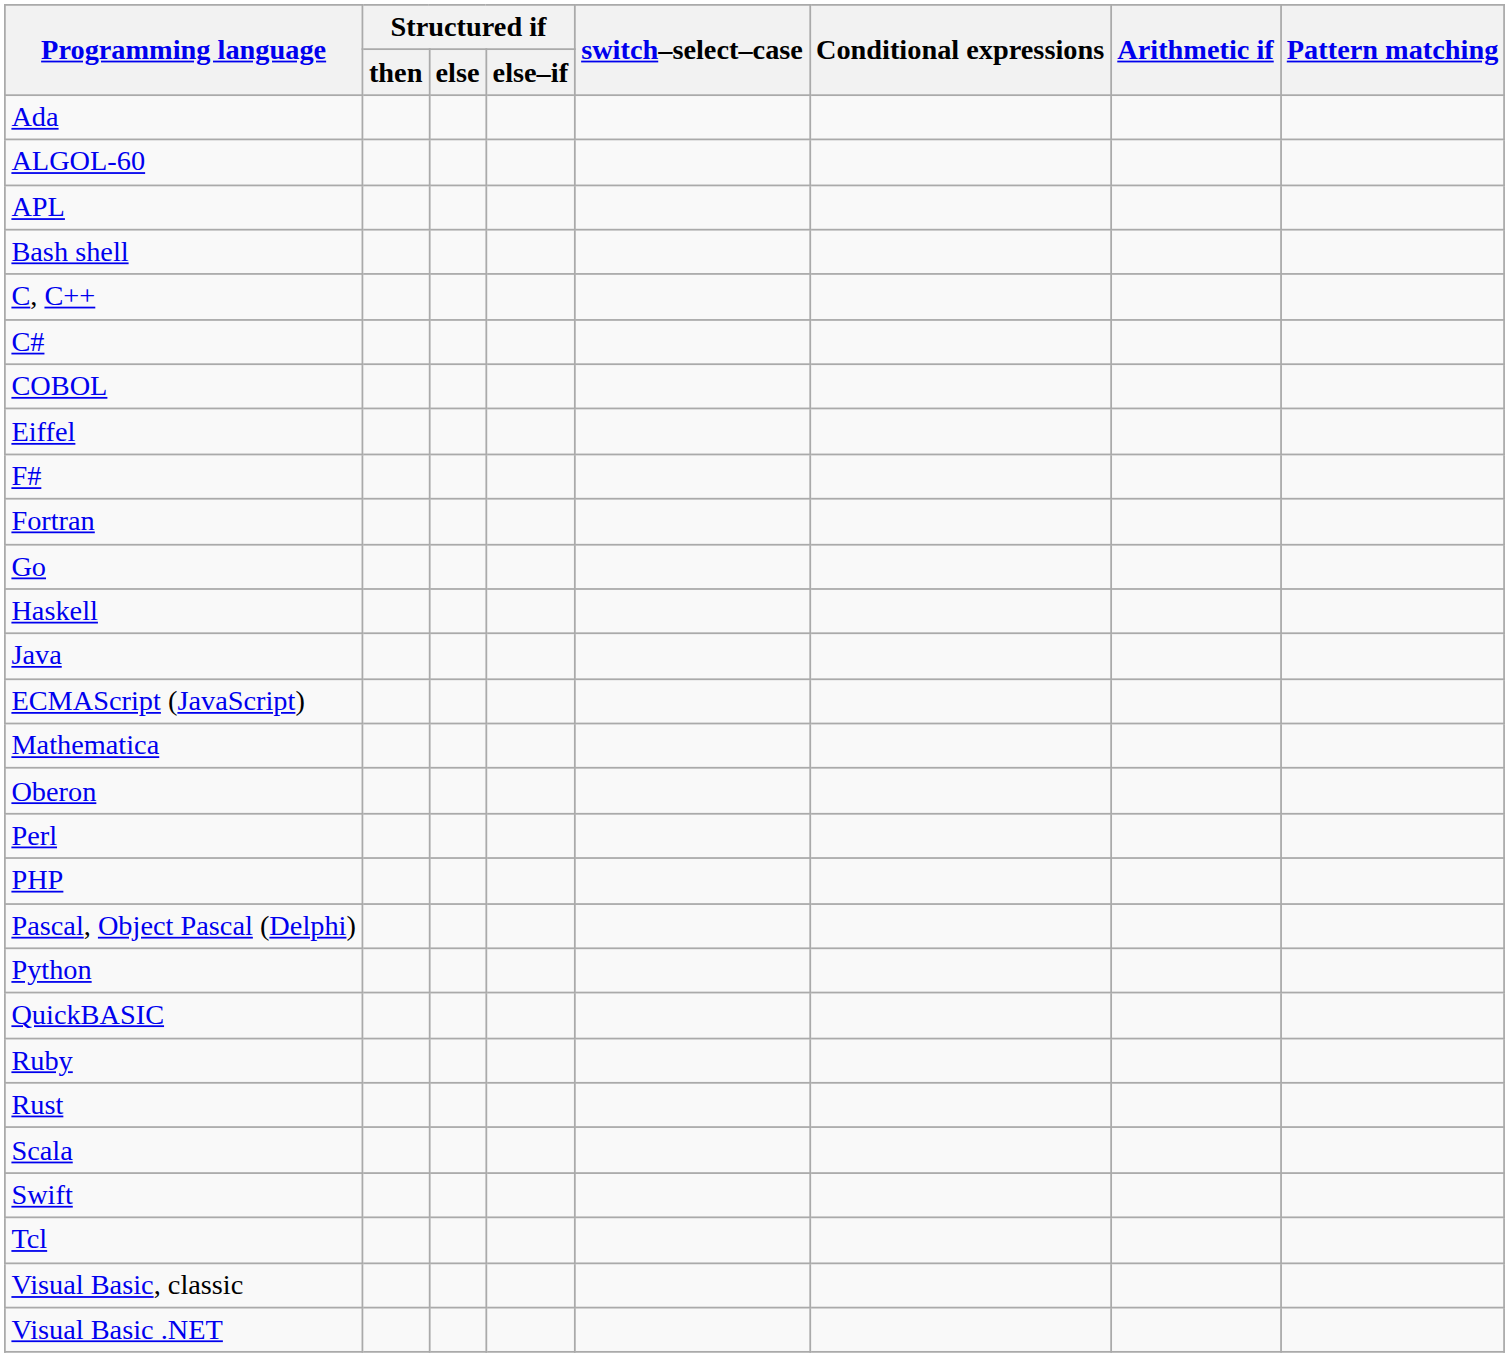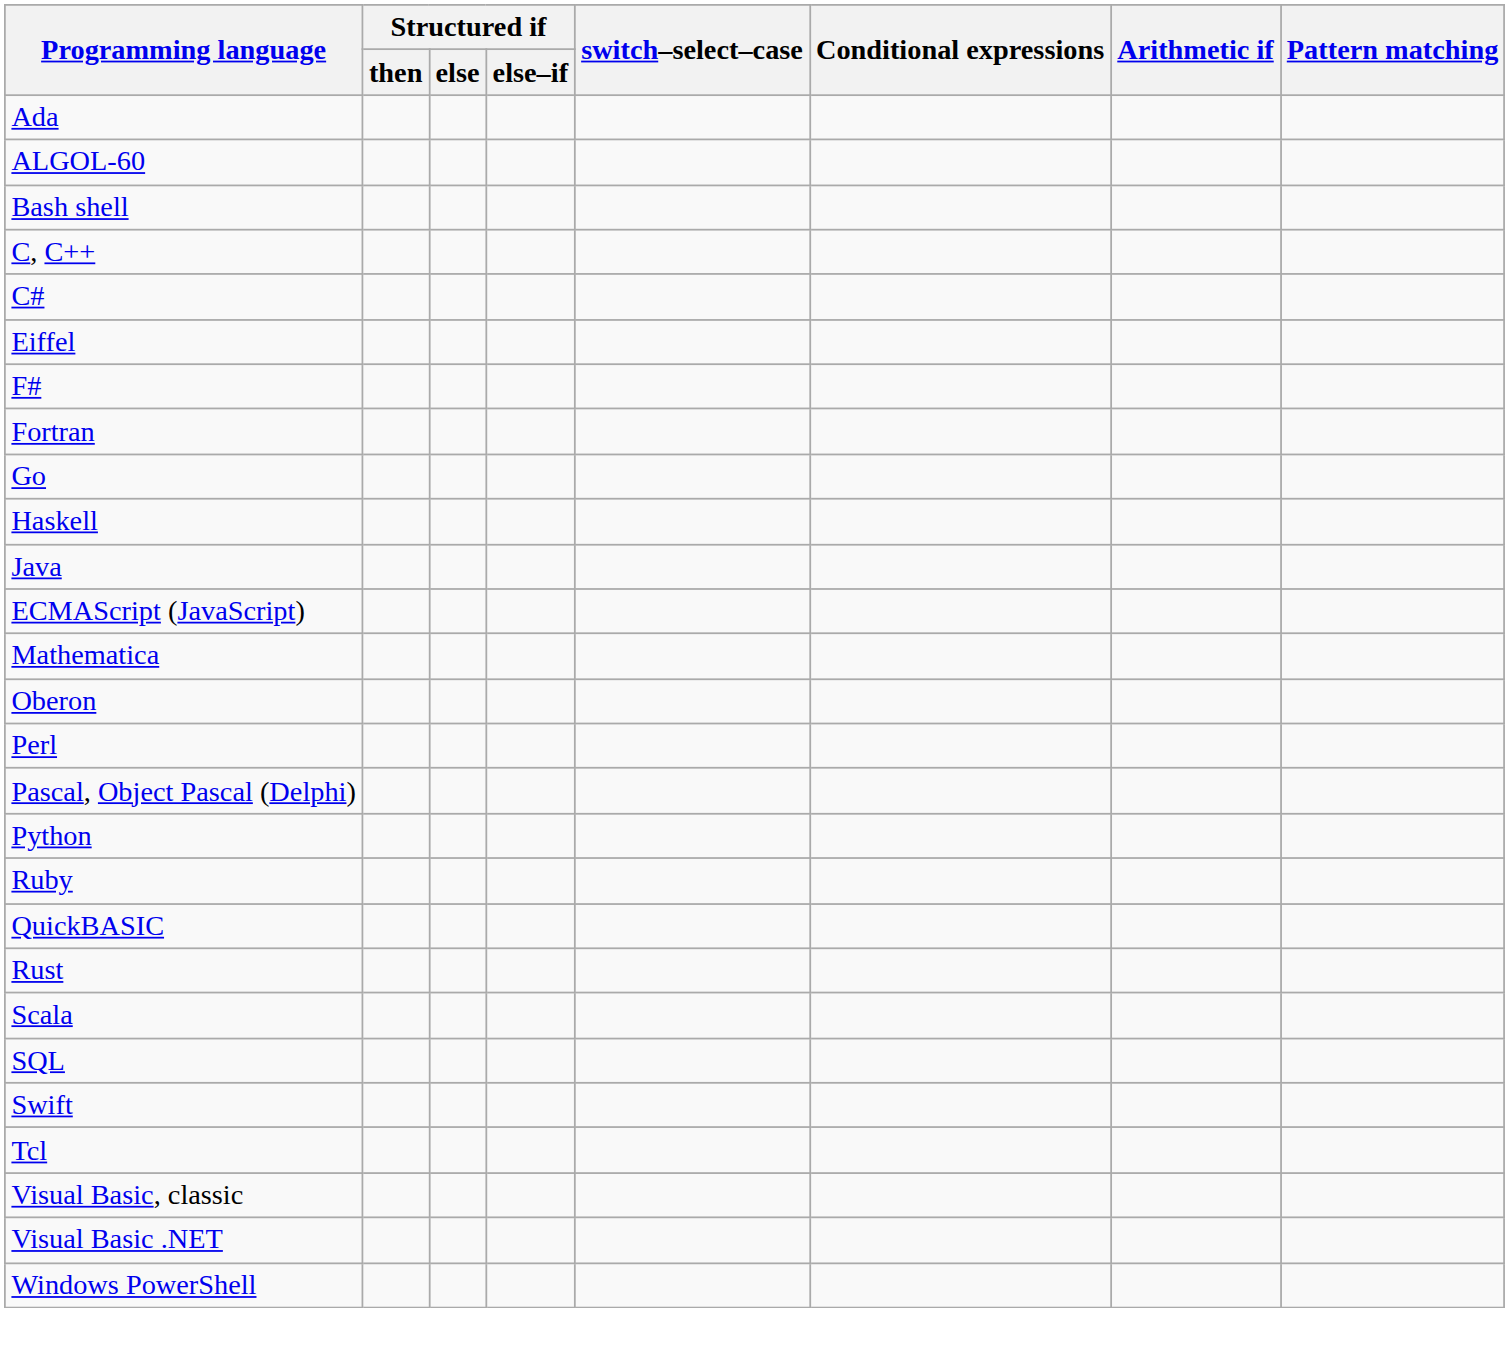- row: APL
- row: COBOL
- row: PHP
rows swapped: QuickBASIC <-> Ruby
+ row: SQL
+ row: Windows PowerShell
